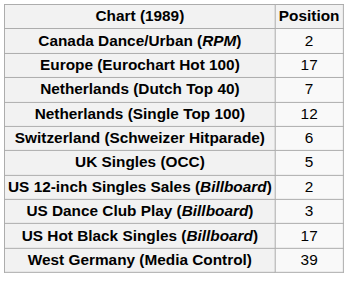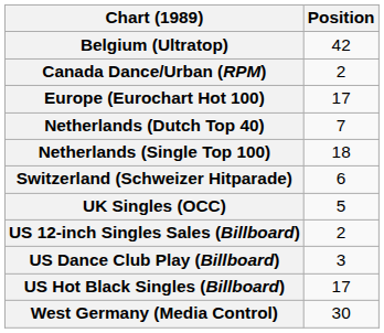+ row: Belgium (Ultratop) | 42
Netherlands (Single Top 100) | Position: 12 -> 18
West Germany (Media Control) | Position: 39 -> 30
